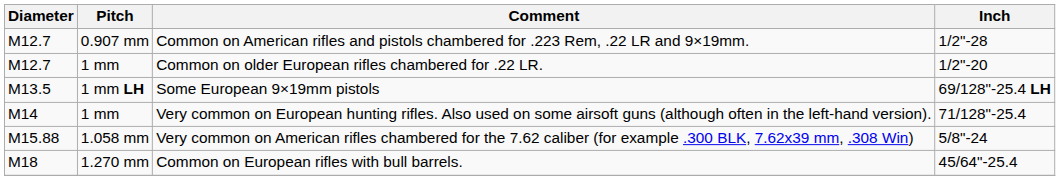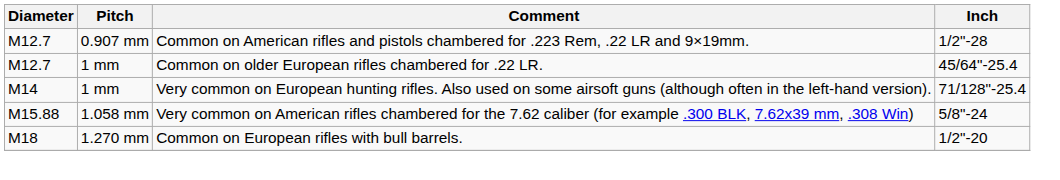Common on older European rifles chambered for .22 LR. | Inch: 1/2"-20 -> 45/64"-25.4
- row: M13.5 | 1 mm LH | Some European 9×19mm pistols | 69/128"-25.4 LH
Common on European rifles with bull barrels. | Inch: 45/64"-25.4 -> 1/2"-20
